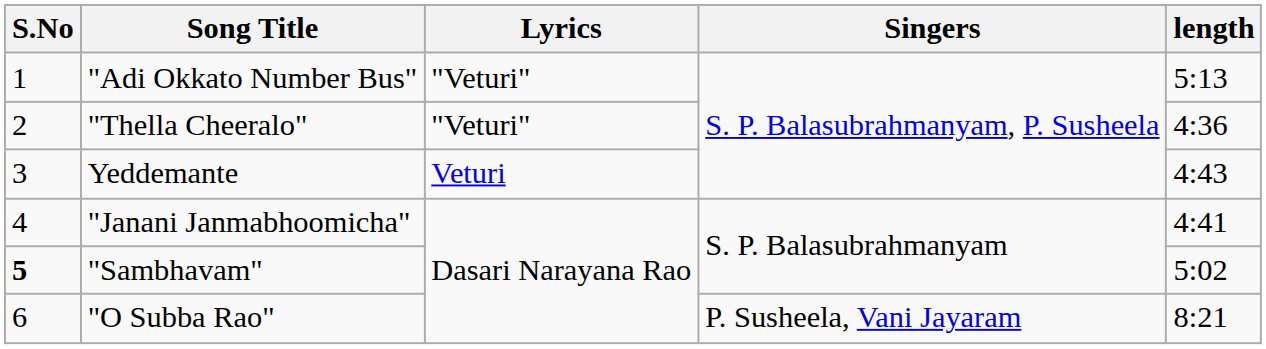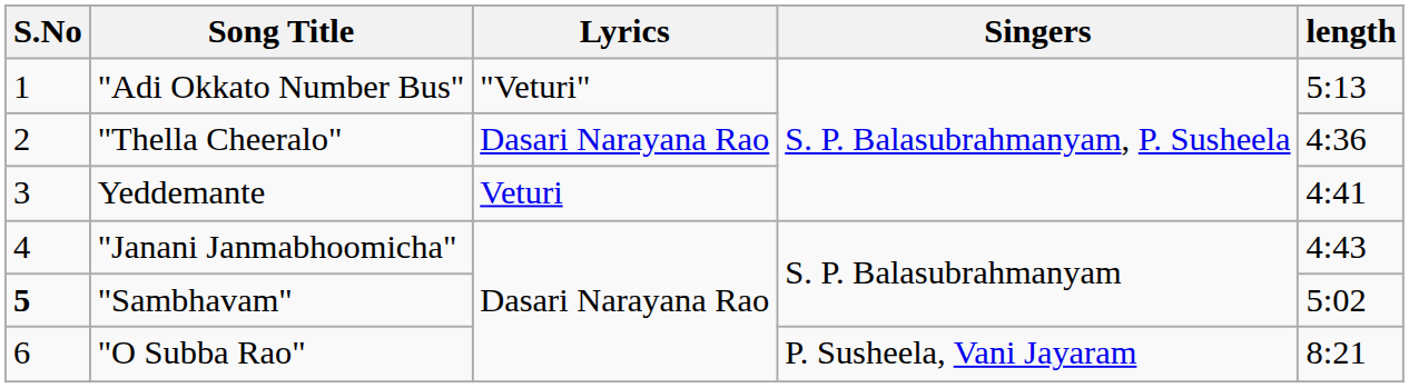"Thella Cheeralo" | Lyrics: "Veturi" -> Dasari Narayana Rao
Yeddemante | length: 4:43 -> 4:41
"Janani Janmabhoomicha" | length: 4:41 -> 4:43
